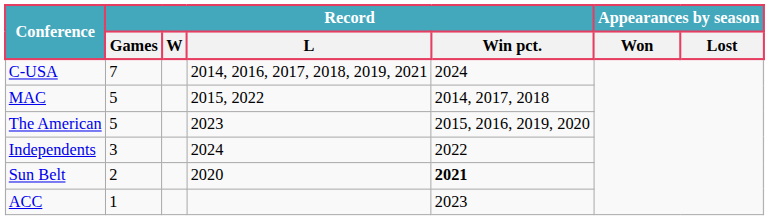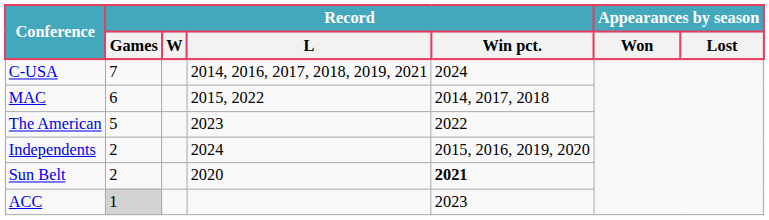MAC | Record / Games: 5 -> 6
The American | Record / Win pct.: 2015, 2016, 2019, 2020 -> 2022
Independents | Record / Games: 3 -> 2
Independents | Record / Win pct.: 2022 -> 2015, 2016, 2019, 2020
ACC | Record / Games: no background -> lightgrey background
